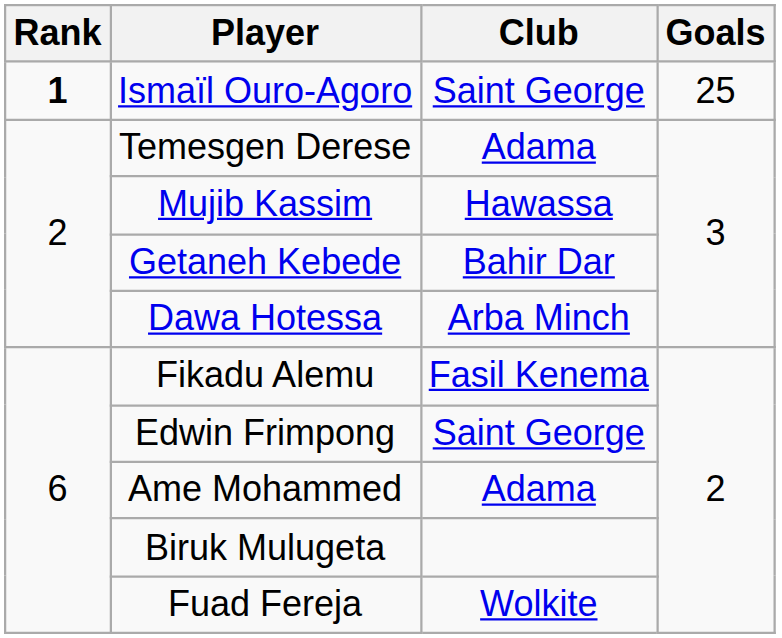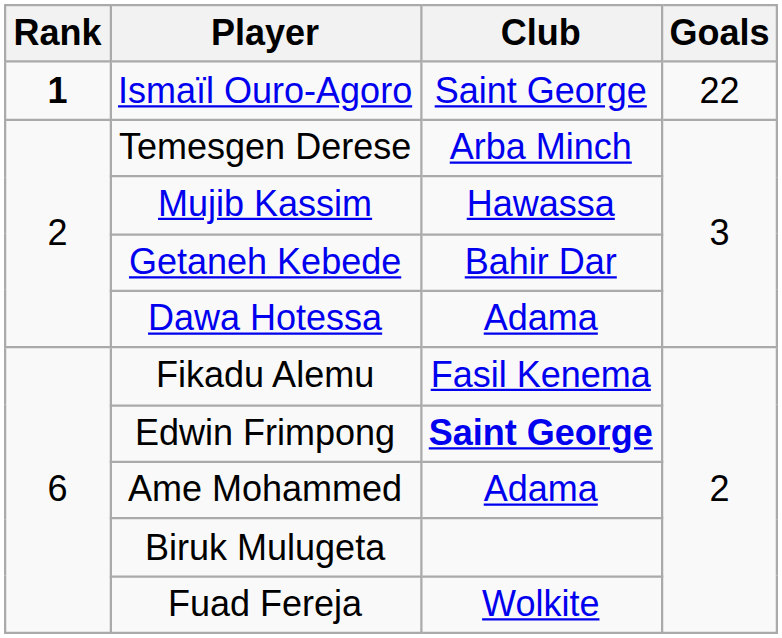Ismaïl Ouro-Agoro | Goals: 25 -> 22
Temesgen Derese | Club: Adama -> Arba Minch
Dawa Hotessa | Club: Arba Minch -> Adama
Edwin Frimpong | Club: normal -> bold
